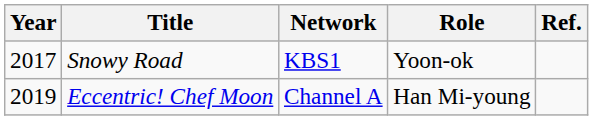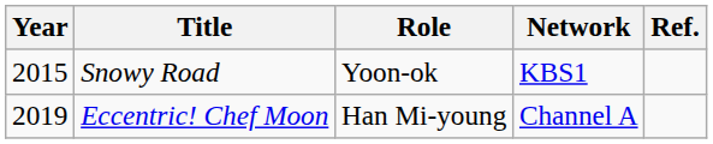columns swapped: Role <-> Network
Snowy Road | Year: 2017 -> 2015
